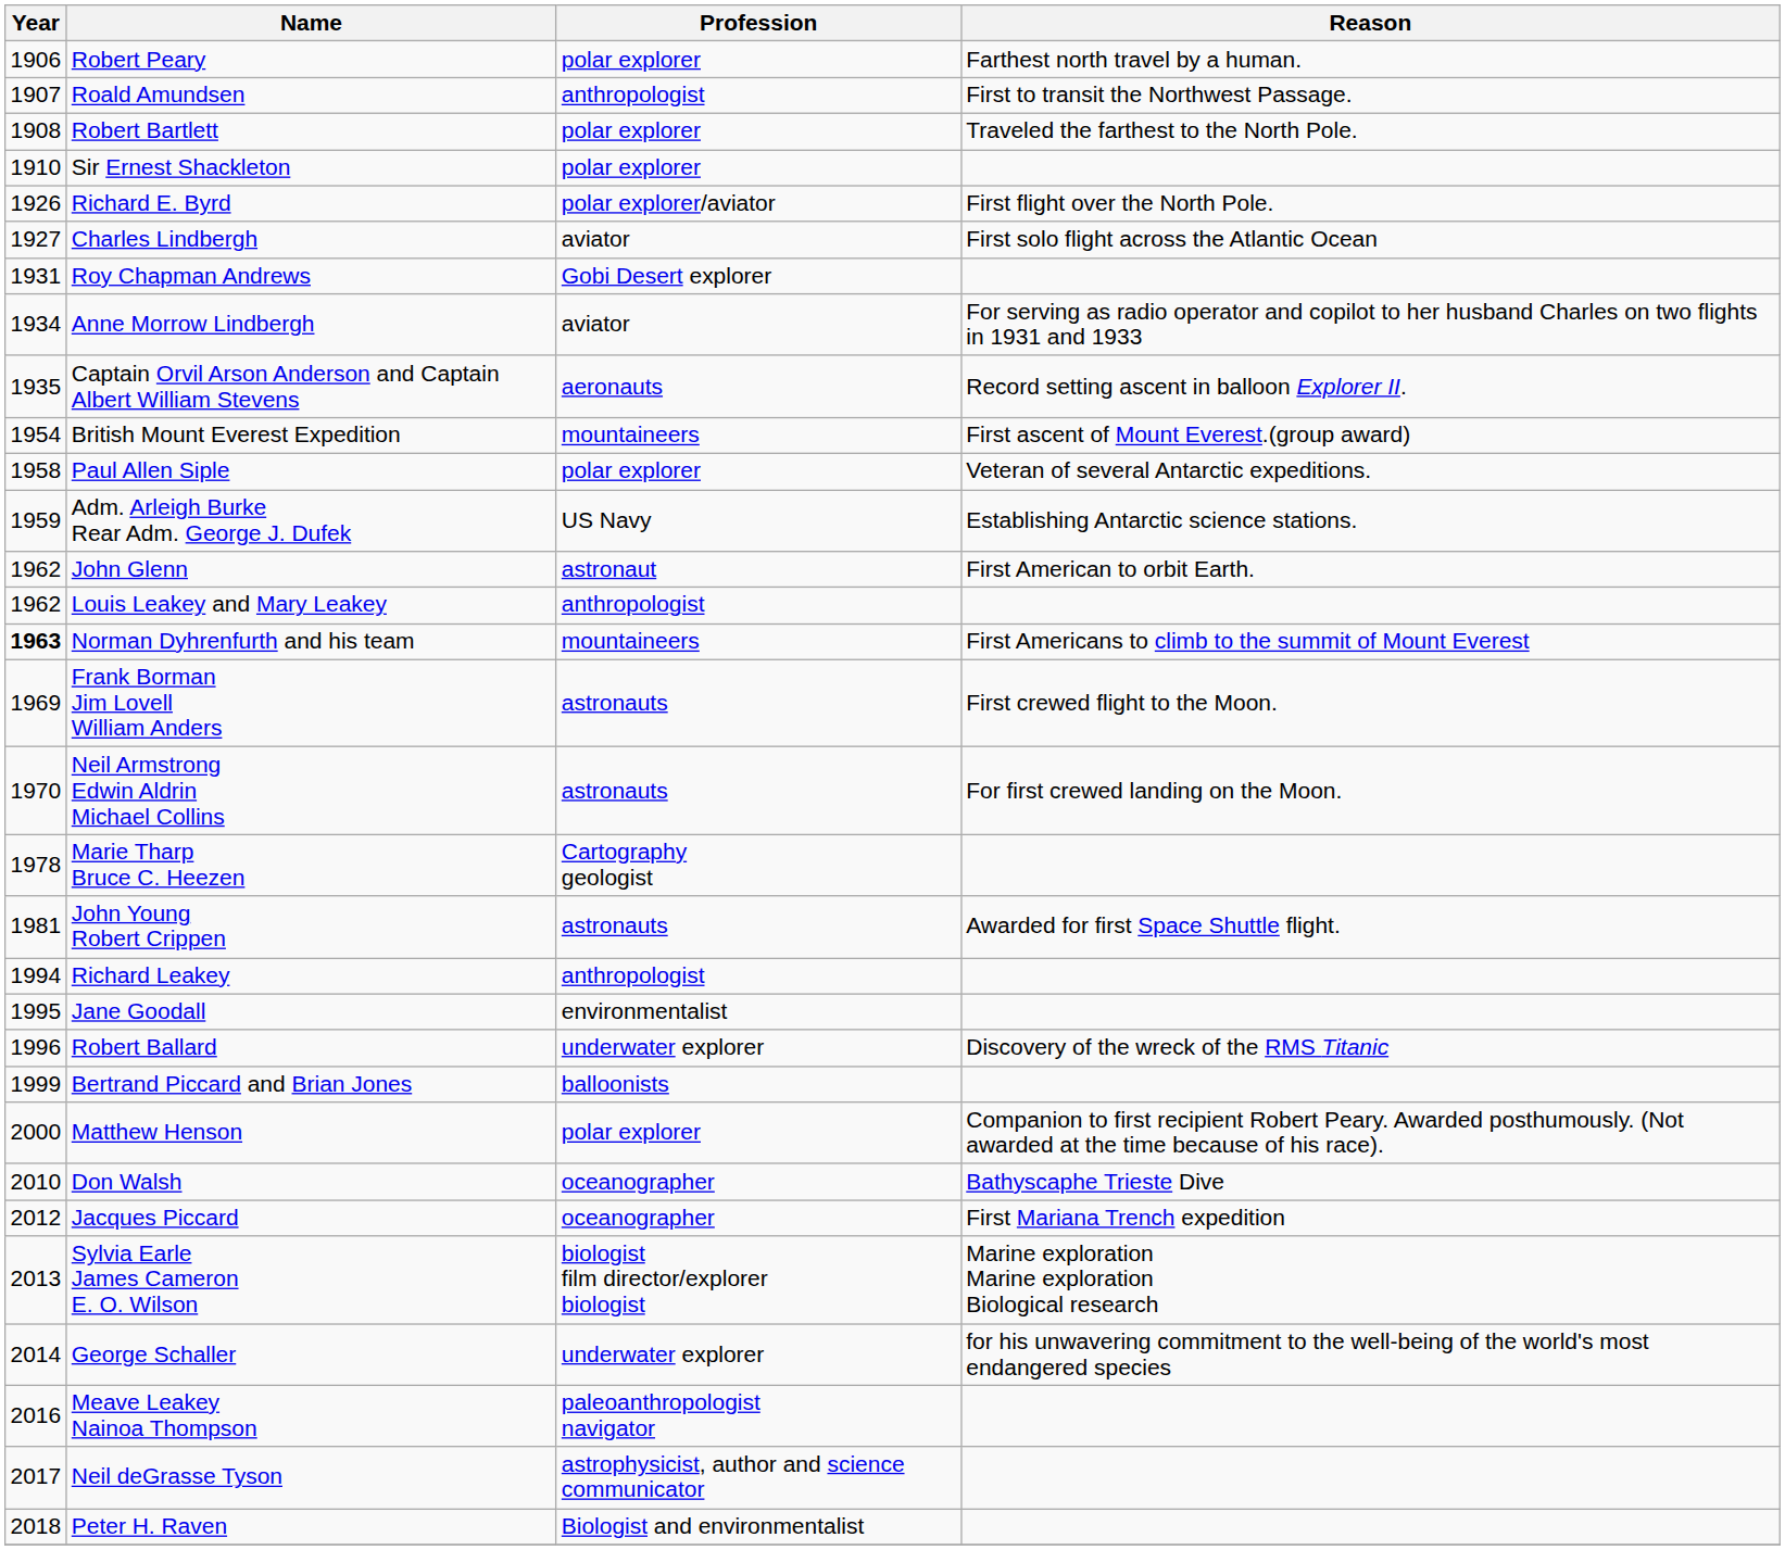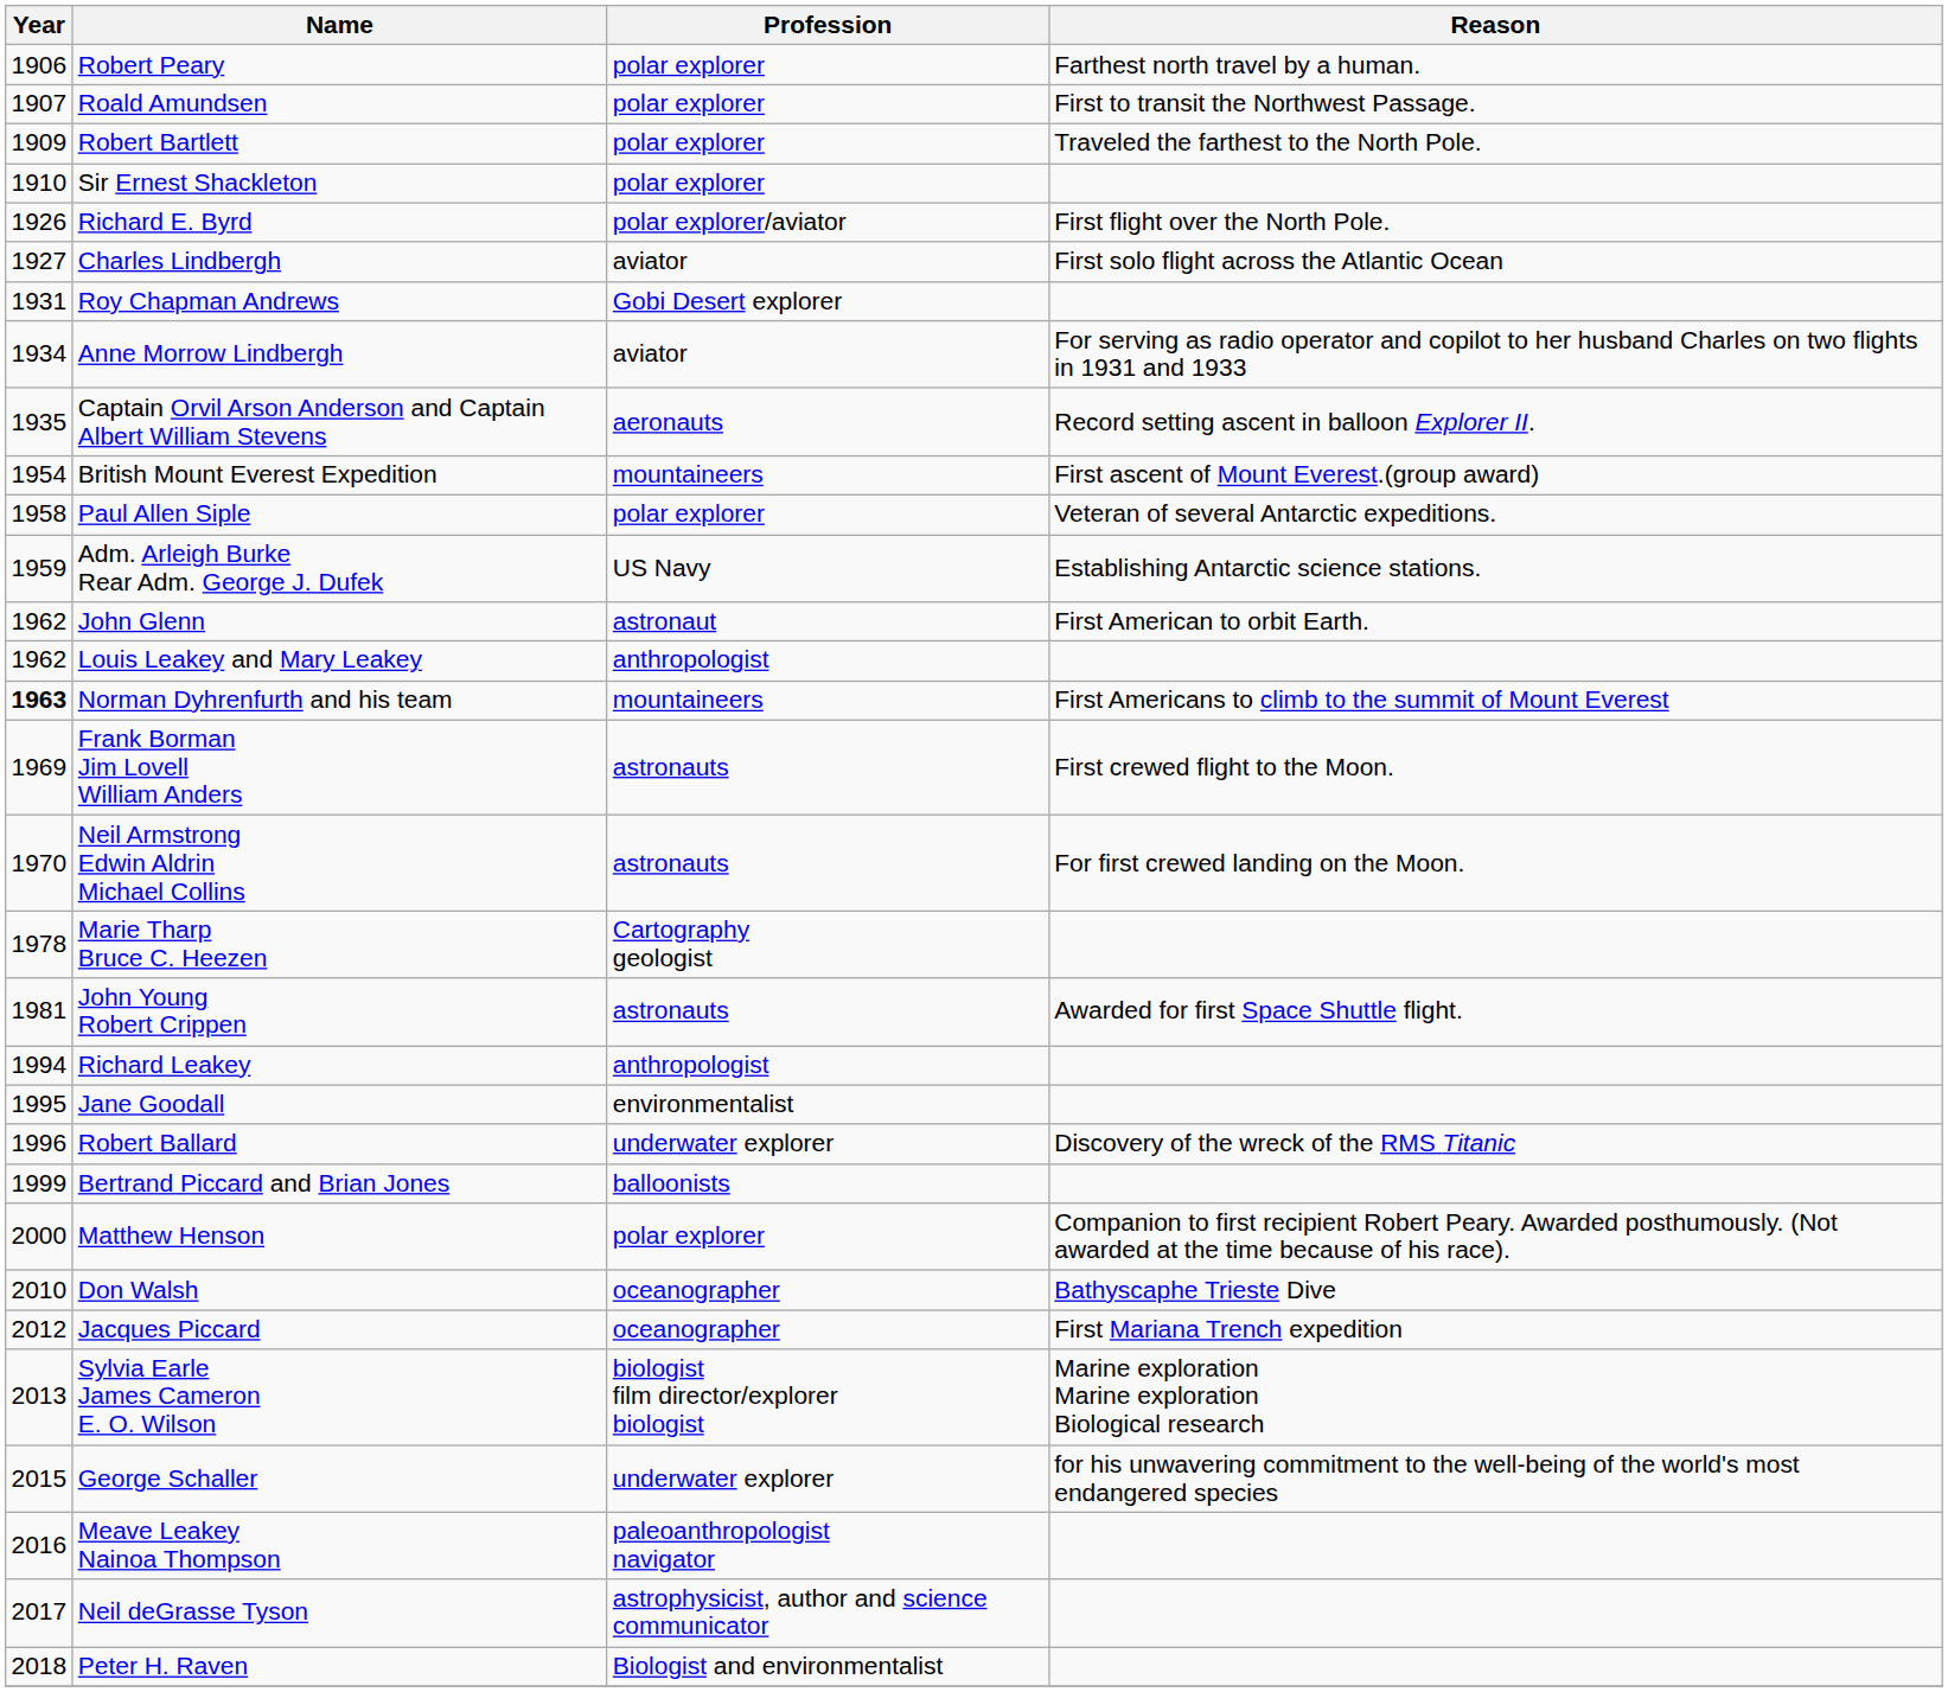Roald Amundsen | Profession: anthropologist -> polar explorer
Robert Bartlett | Year: 1908 -> 1909
George Schaller | Year: 2014 -> 2015
